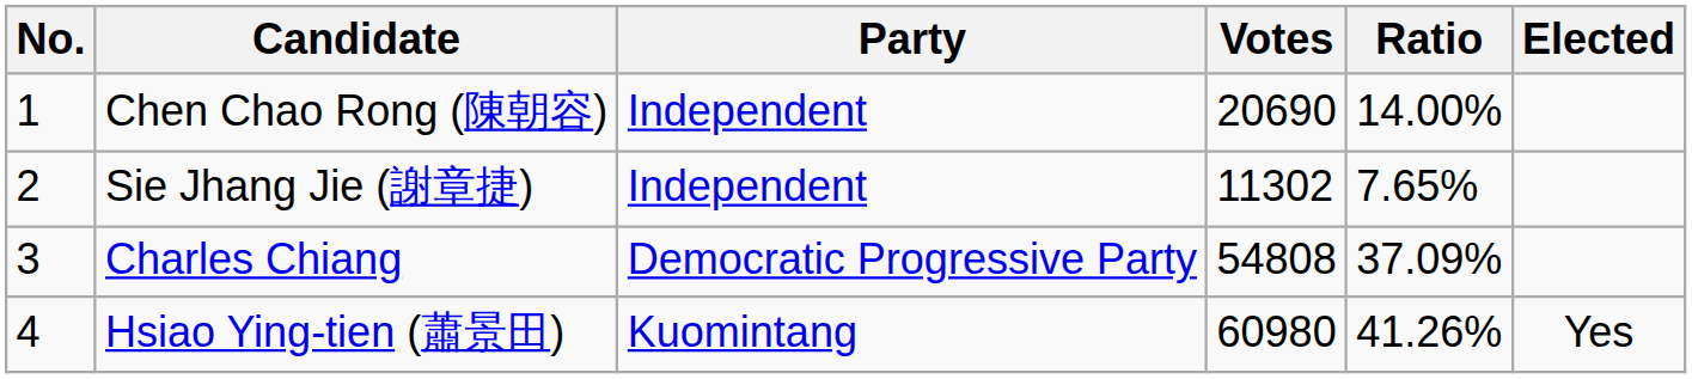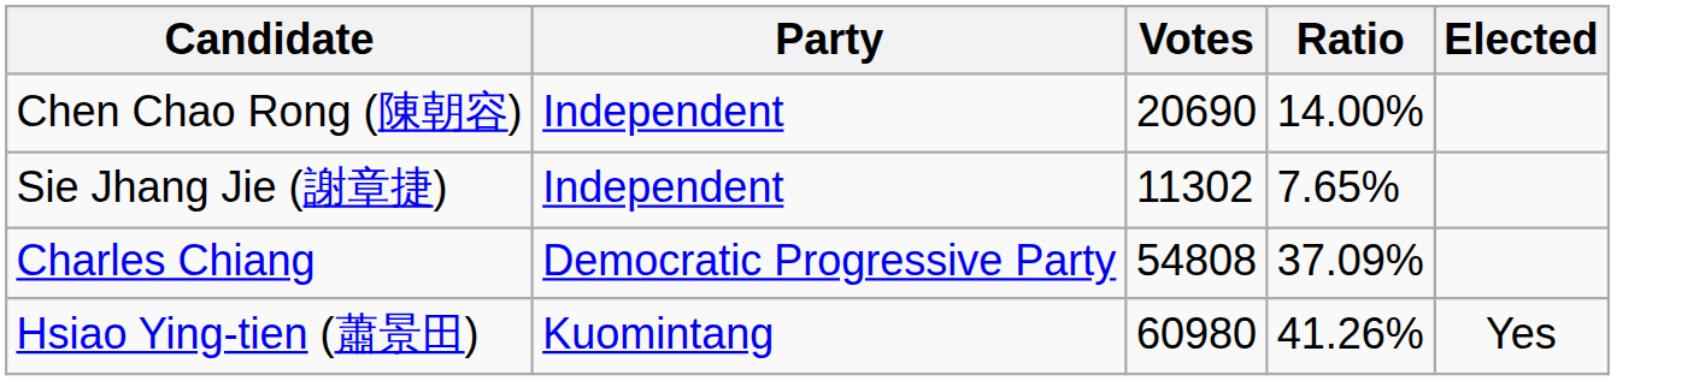- column: No. | 1 | 2 | 3 | 4
